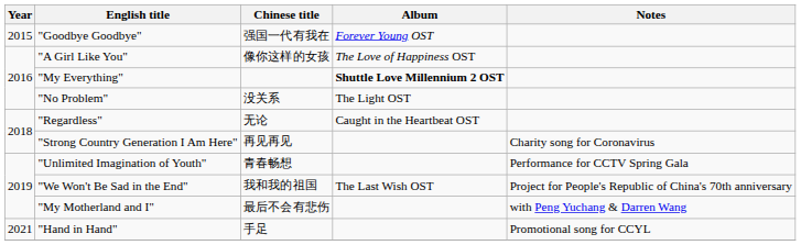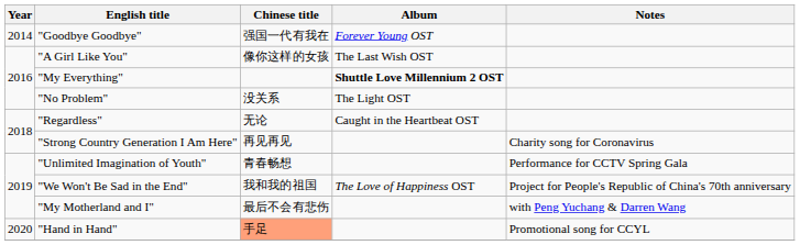"Goodbye Goodbye" | Year: 2015 -> 2014
"A Girl Like You" | Album: The Love of Happiness OST -> The Last Wish OST
"We Won't Be Sad in the End" | Album: The Last Wish OST -> The Love of Happiness OST
"Hand in Hand" | Year: 2021 -> 2020
"Hand in Hand" | Chinese title: no background -> lightsalmon background
